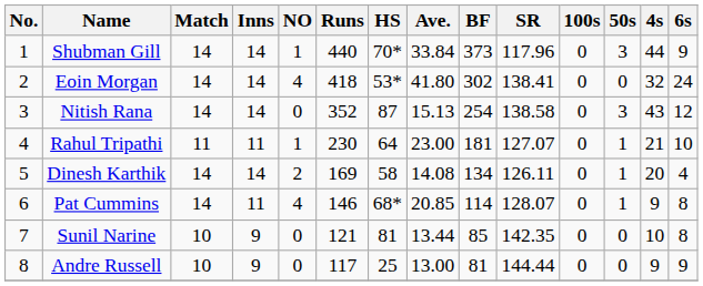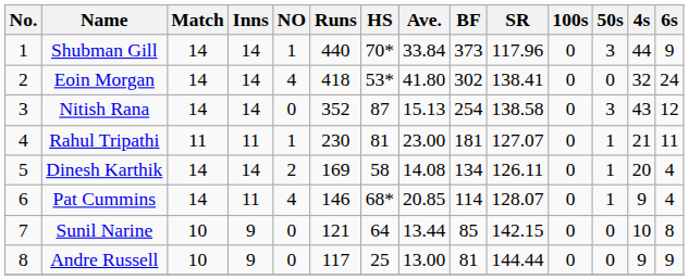Rahul Tripathi | HS: 64 -> 81
Rahul Tripathi | 6s: 10 -> 11
Pat Cummins | 6s: 8 -> 4
Sunil Narine | HS: 81 -> 64
Sunil Narine | SR: 142.35 -> 142.15
